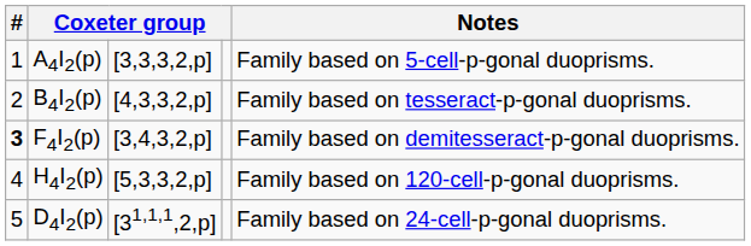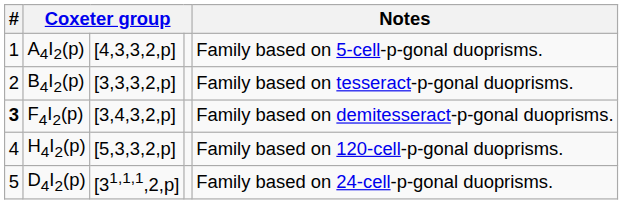A4I2(p) | column 3: [3,3,3,2,p] -> [4,3,3,2,p]
B4I2(p) | column 3: [4,3,3,2,p] -> [3,3,3,2,p]
